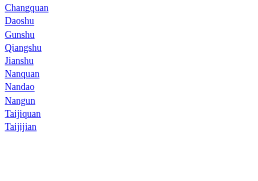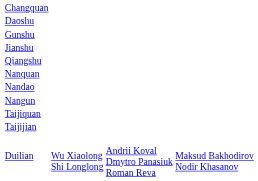rows swapped: Jianshu <-> Qiangshu
+ row: Duilian | Wu Xiaolong Shi Longlong | Andrii Koval Dmytro Panasiuk Roman Reva | Maksud Bakhodirov Nodir Khasanov
